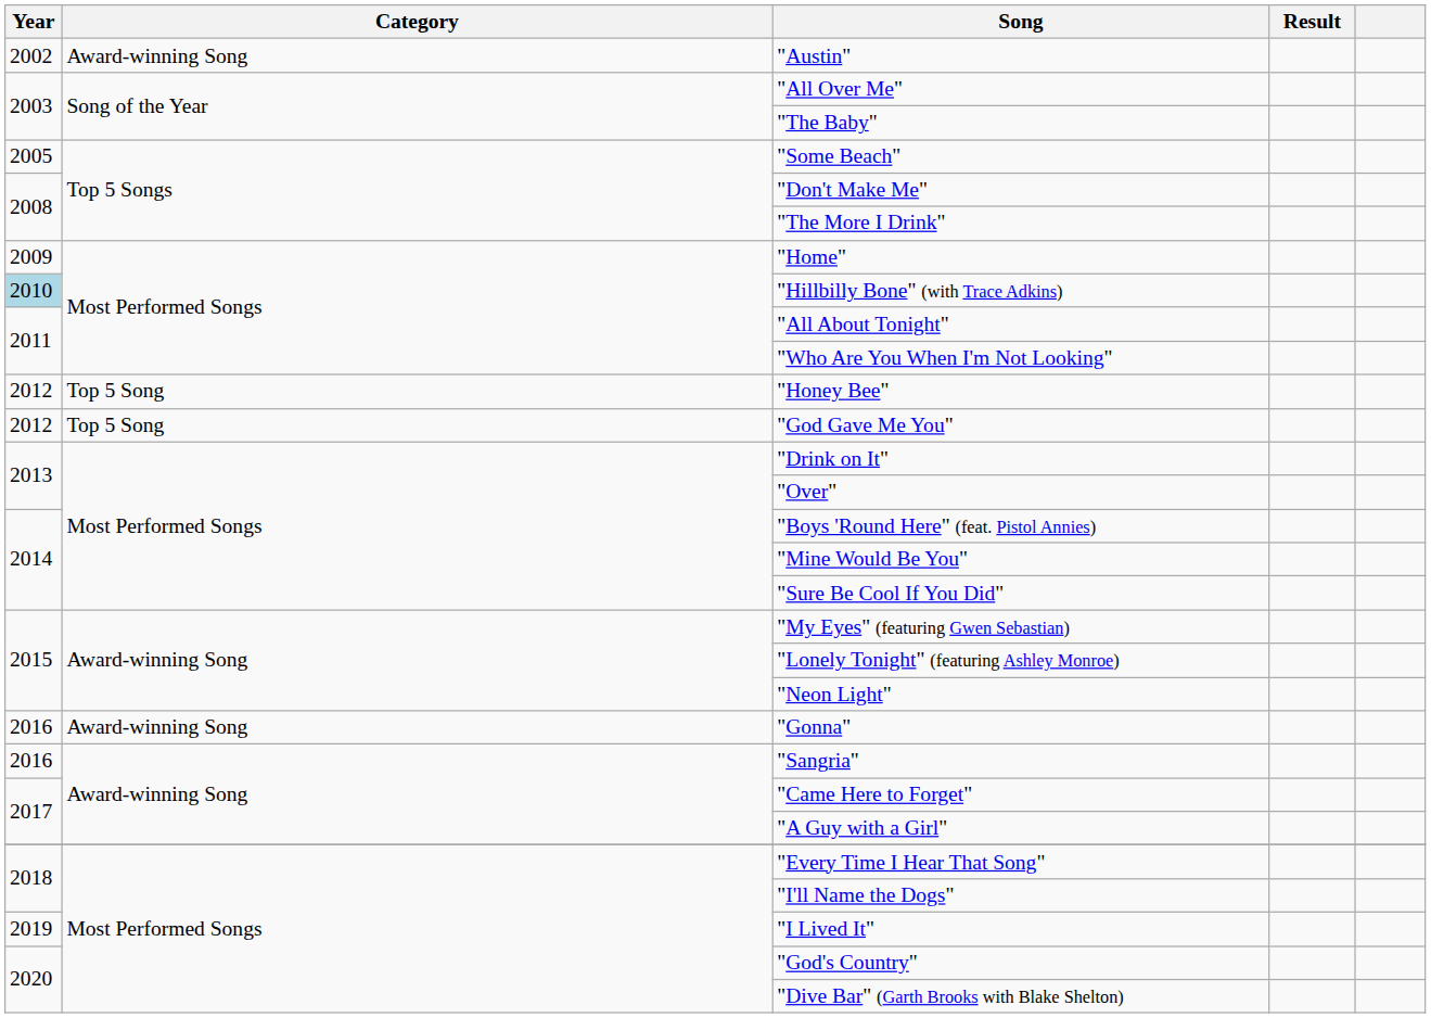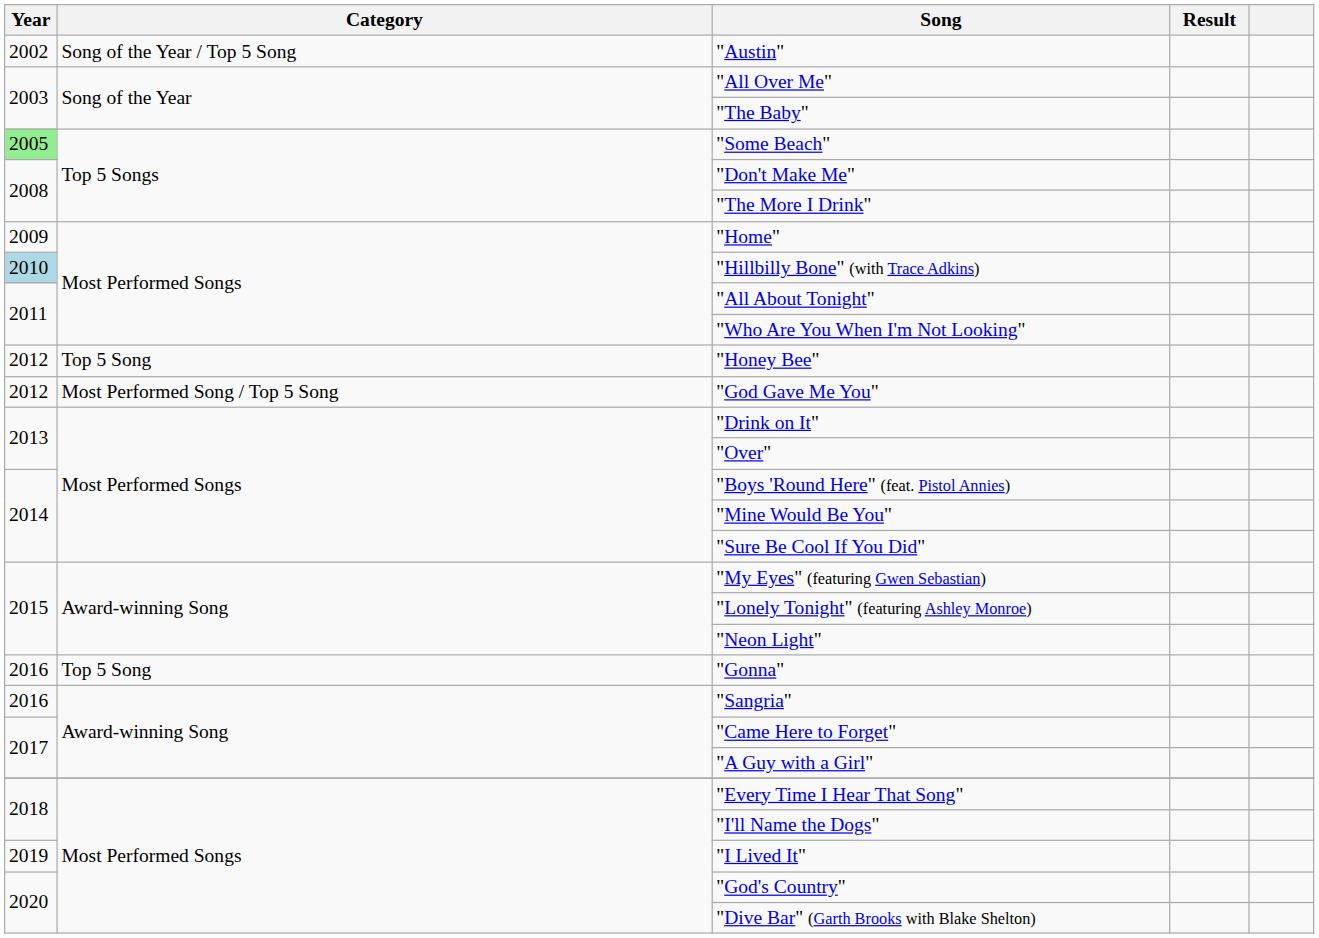"Austin" | Category: Award-winning Song -> Song of the Year / Top 5 Song
"Some Beach" | Year: no background -> lightgreen background
"God Gave Me You" | Category: Top 5 Song -> Most Performed Song / Top 5 Song
"Gonna" | Category: Award-winning Song -> Top 5 Song
